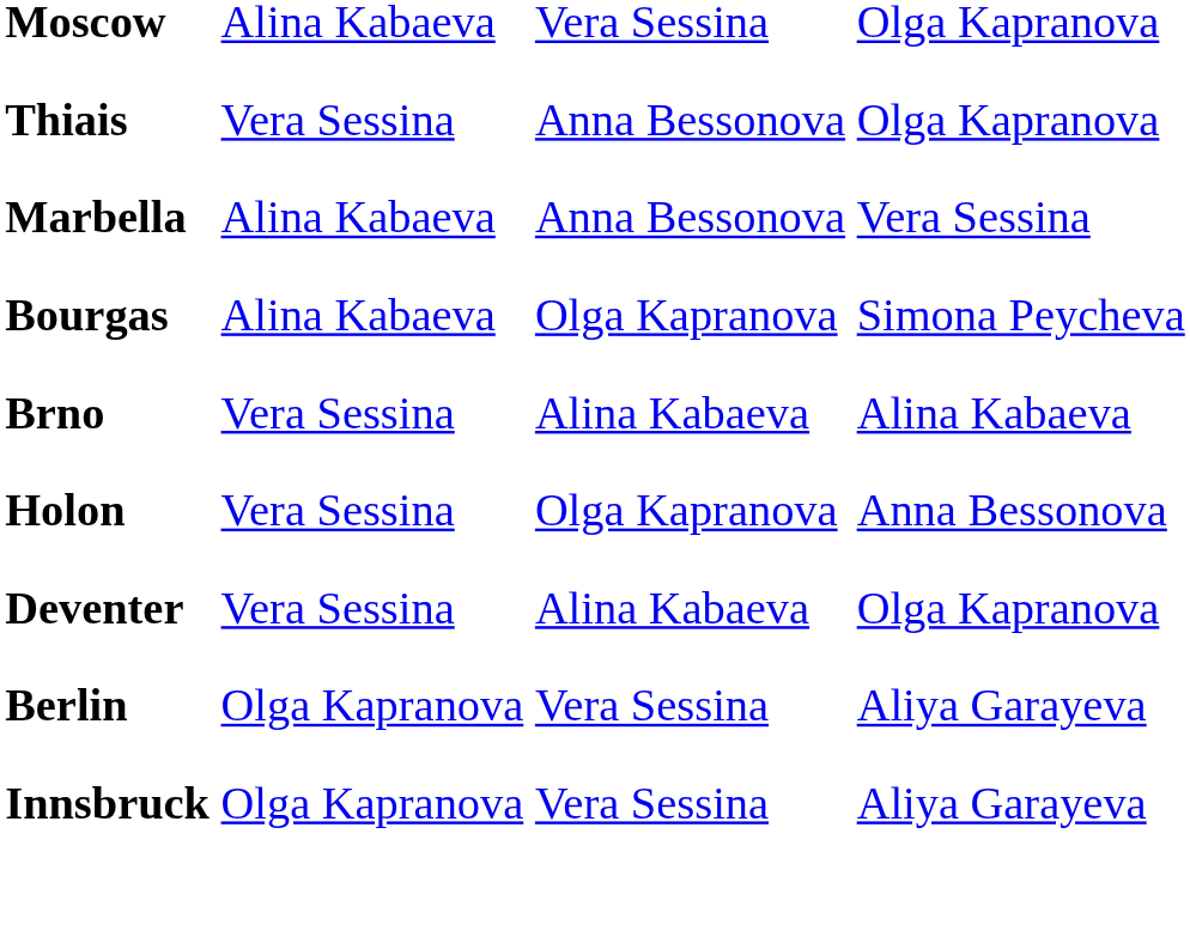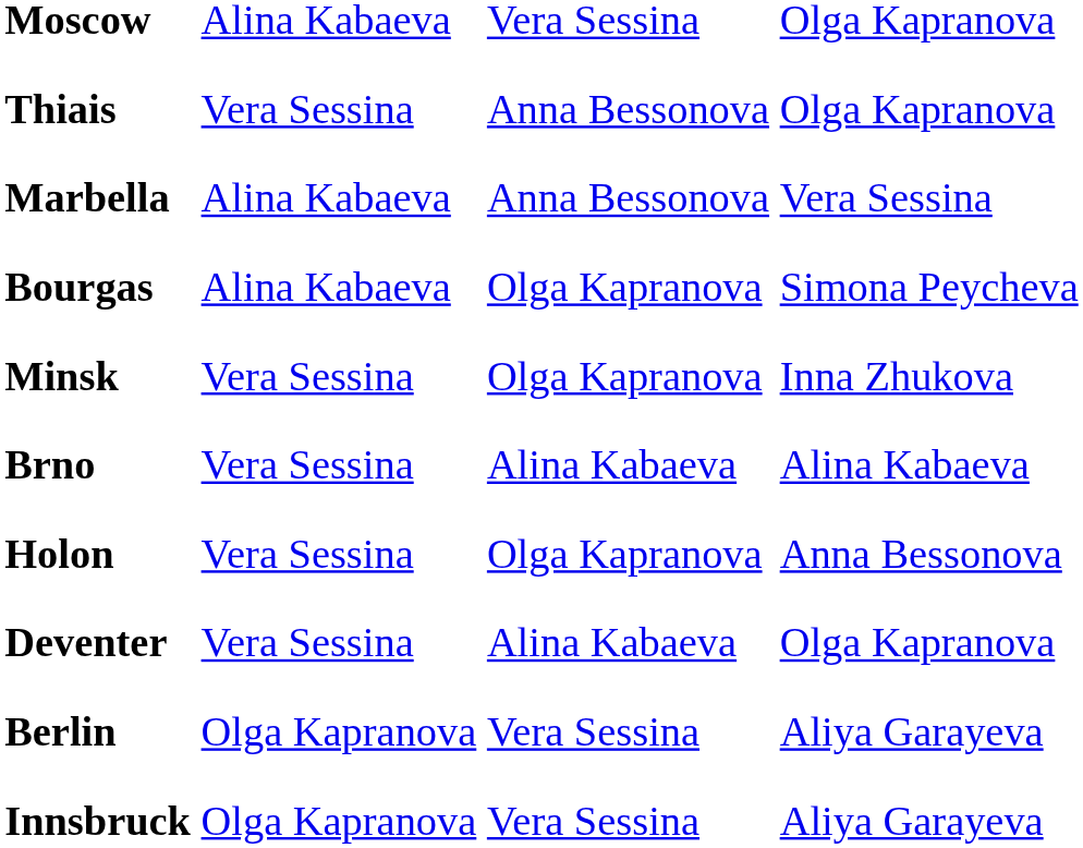+ row: Minsk | Vera Sessina | Olga Kapranova | Inna Zhukova
